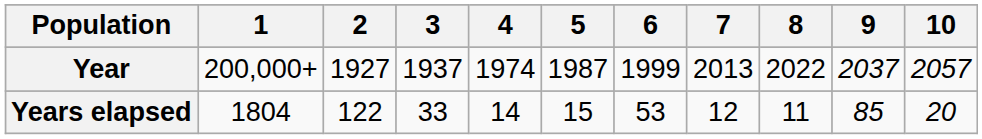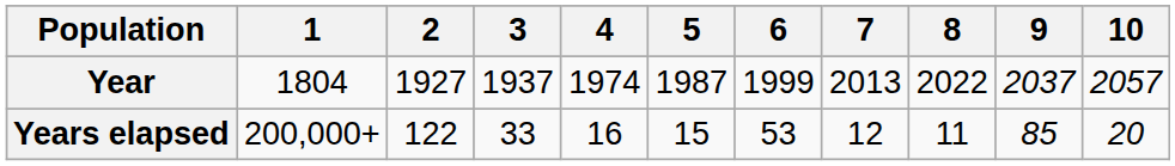Year | 1: 200,000+ -> 1804
Years elapsed | 1: 1804 -> 200,000+
Years elapsed | 4: 14 -> 16
